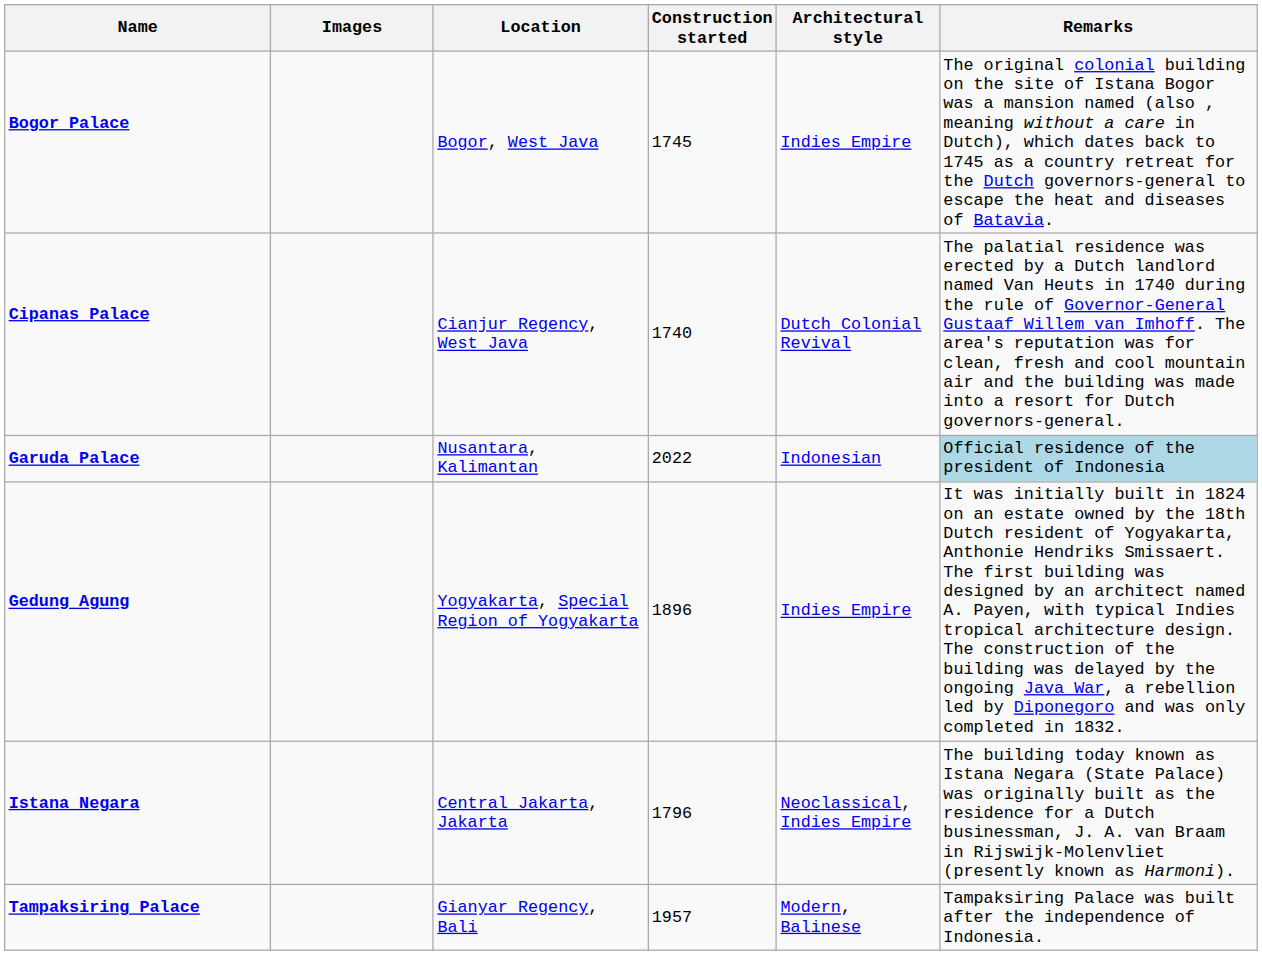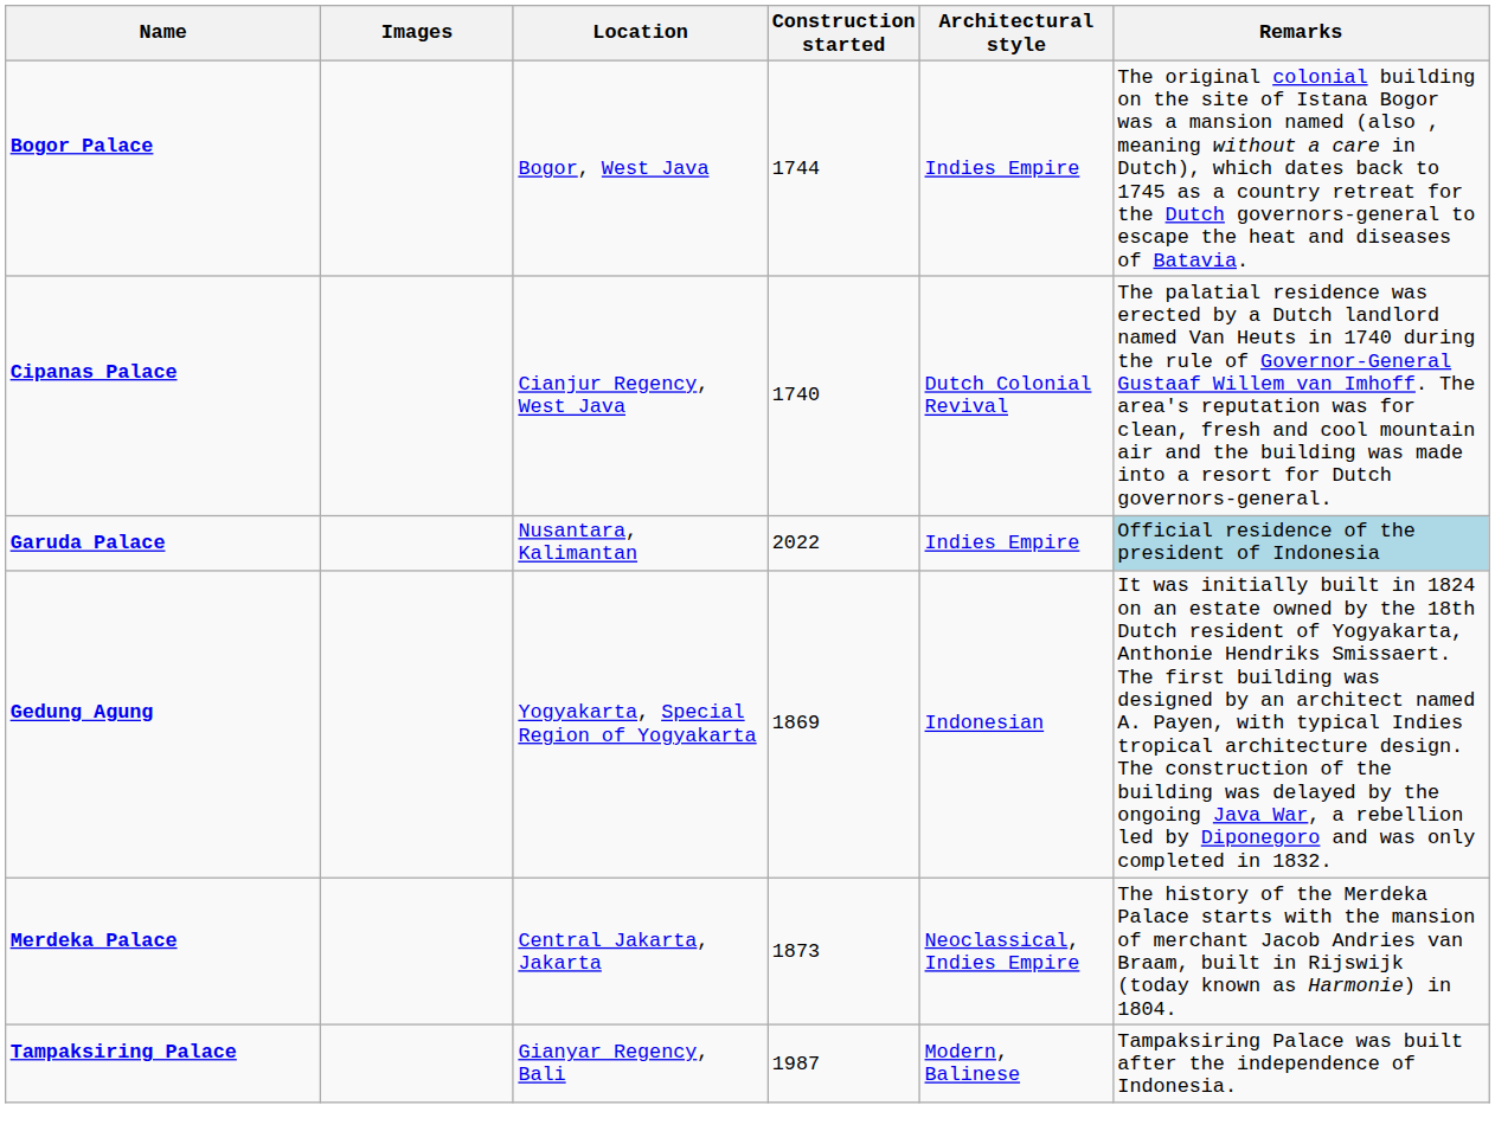Bogor Palace | Construction started: 1745 -> 1744
Garuda Palace | Architectural style: Indonesian -> Indies Empire
Gedung Agung | Construction started: 1896 -> 1869
Gedung Agung | Architectural style: Indies Empire -> Indonesian
- row: Istana Negara | Central Jakarta, Jakarta | 1796 | Neoclassical, Indies Empire | The building today known as Istana Negara (State Palace) was originally built as the residence for a Dutch businessman, J. A. van Braam in Rijswijk-Molenvliet (presently known as Harmoni).
+ row: Merdeka Palace | Central Jakarta, Jakarta | 1873 | Neoclassical, Indies Empire | The history of the Merdeka Palace starts with the mansion of merchant Jacob Andries van Braam, built in Rijswijk (today known as Harmonie) in 1804.
Tampaksiring Palace | Construction started: 1957 -> 1987
